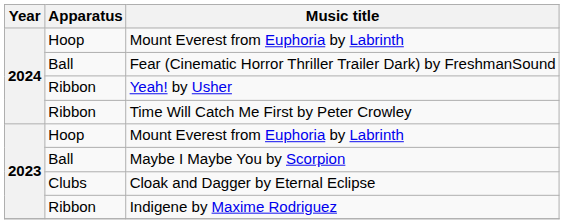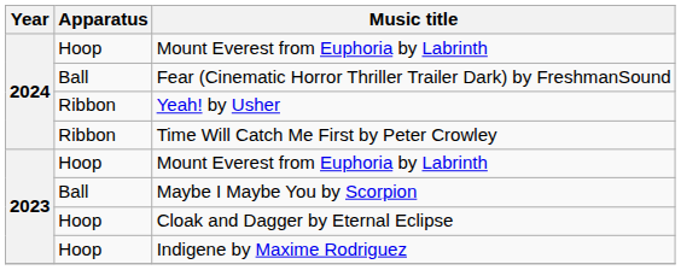Cloak and Dagger by Eternal Eclipse | Apparatus: Clubs -> Hoop
Indigene by Maxime Rodriguez | Apparatus: Ribbon -> Hoop
